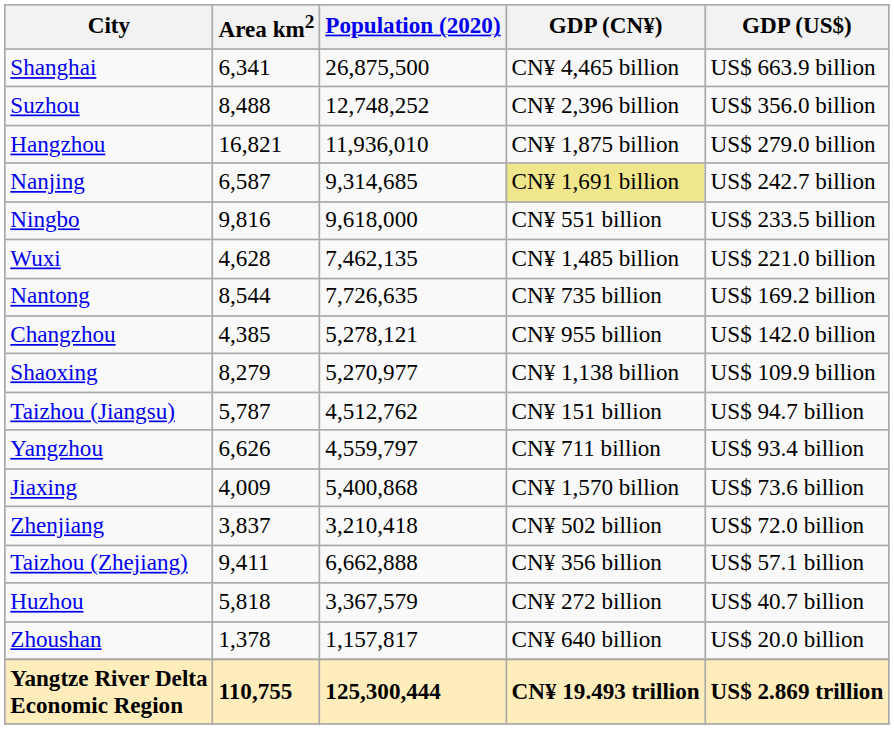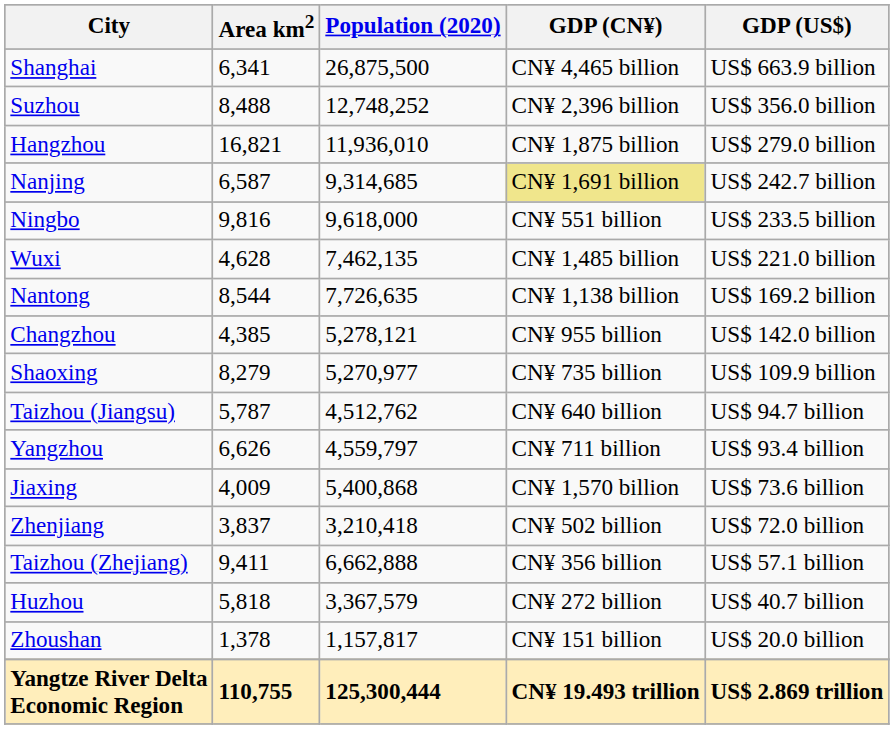Nantong | GDP (CN¥): CN¥ 735 billion -> CN¥ 1,138 billion
Shaoxing | GDP (CN¥): CN¥ 1,138 billion -> CN¥ 735 billion
Taizhou (Jiangsu) | GDP (CN¥): CN¥ 151 billion -> CN¥ 640 billion
Zhoushan | GDP (CN¥): CN¥ 640 billion -> CN¥ 151 billion
